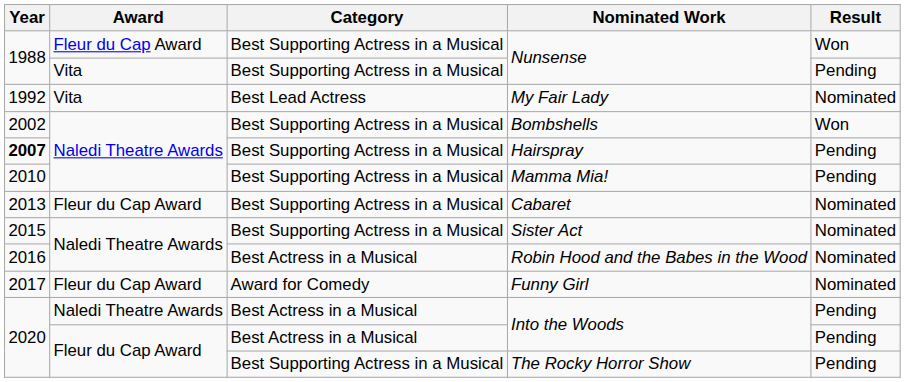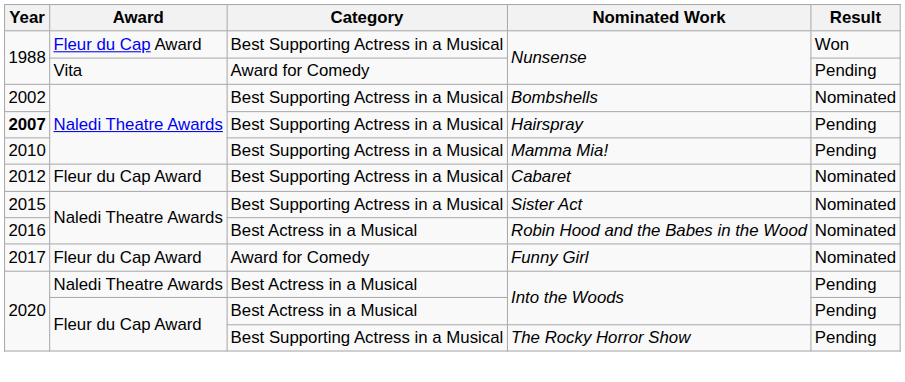Vita / Nunsense | Category: Best Supporting Actress in a Musical -> Award for Comedy
- row: 1992 | Vita | Best Lead Actress | My Fair Lady | Nominated
Bombshells | Result: Won -> Nominated
Cabaret | Year: 2013 -> 2012
